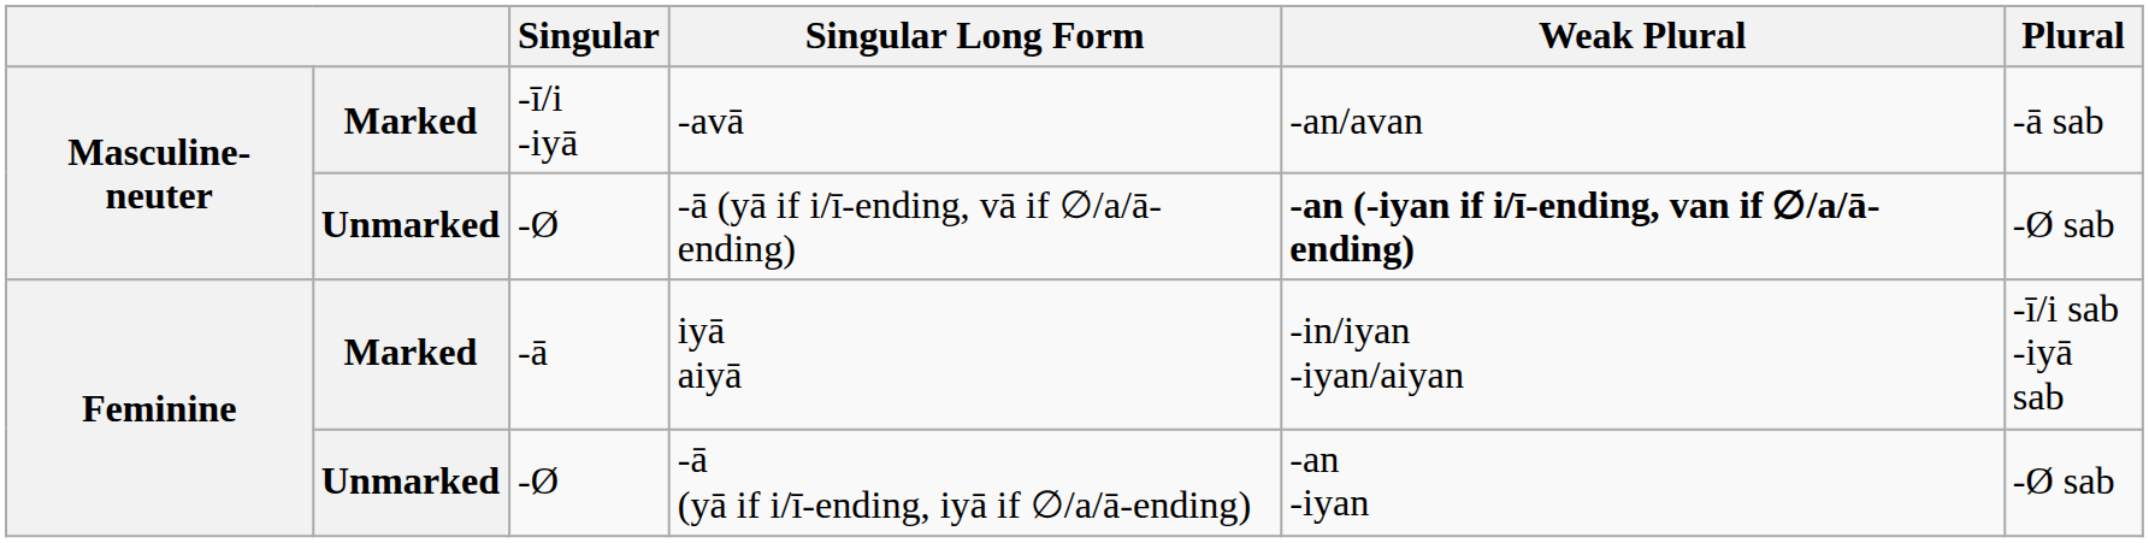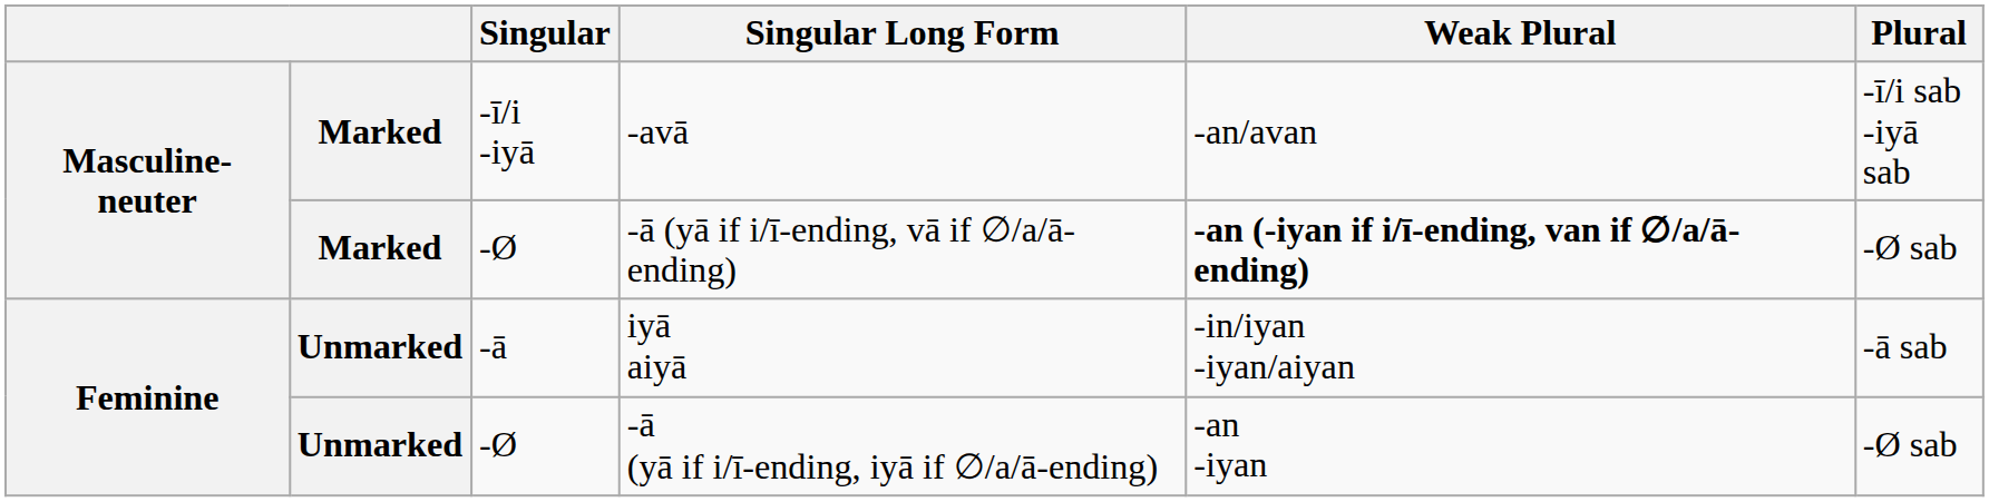-avā | Plural: -ā sab -> -ī/i sab -iyā sab
-ā (yā if i/ī-ending, vā if ∅/a/ā-ending) | column 2: Unmarked -> Marked
iyā aiyā | column 2: Marked -> Unmarked
iyā aiyā | Plural: -ī/i sab -iyā sab -> -ā sab
